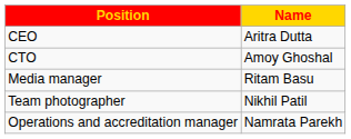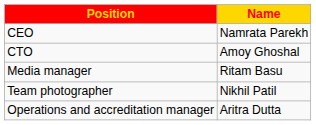CEO | Name: Aritra Dutta -> Namrata Parekh
Operations and accreditation manager | Name: Namrata Parekh -> Aritra Dutta
